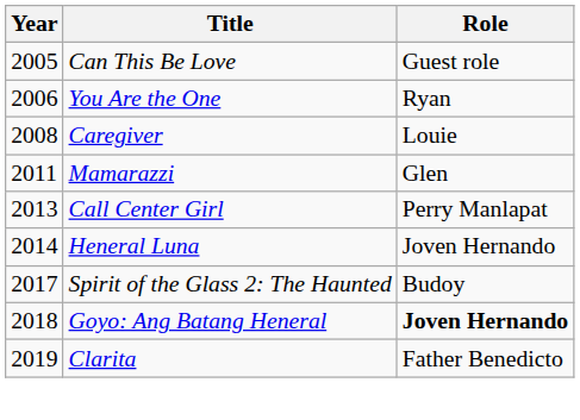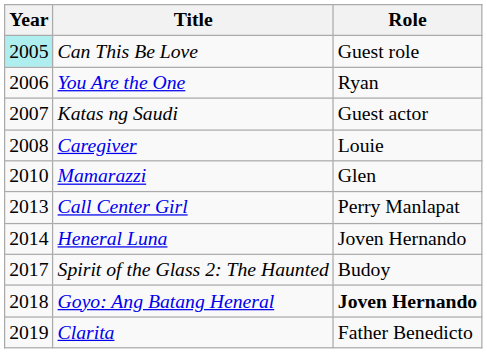Can This Be Love | Year: no background -> paleturquoise background
+ row: 2007 | Katas ng Saudi | Guest actor
Mamarazzi | Year: 2011 -> 2010
